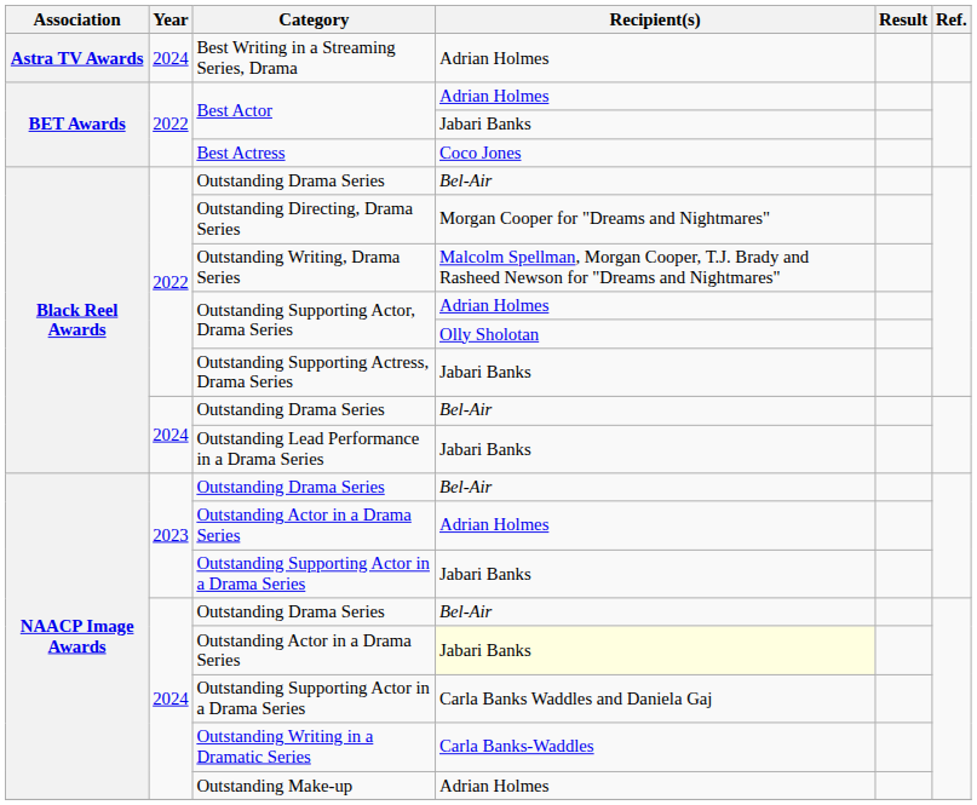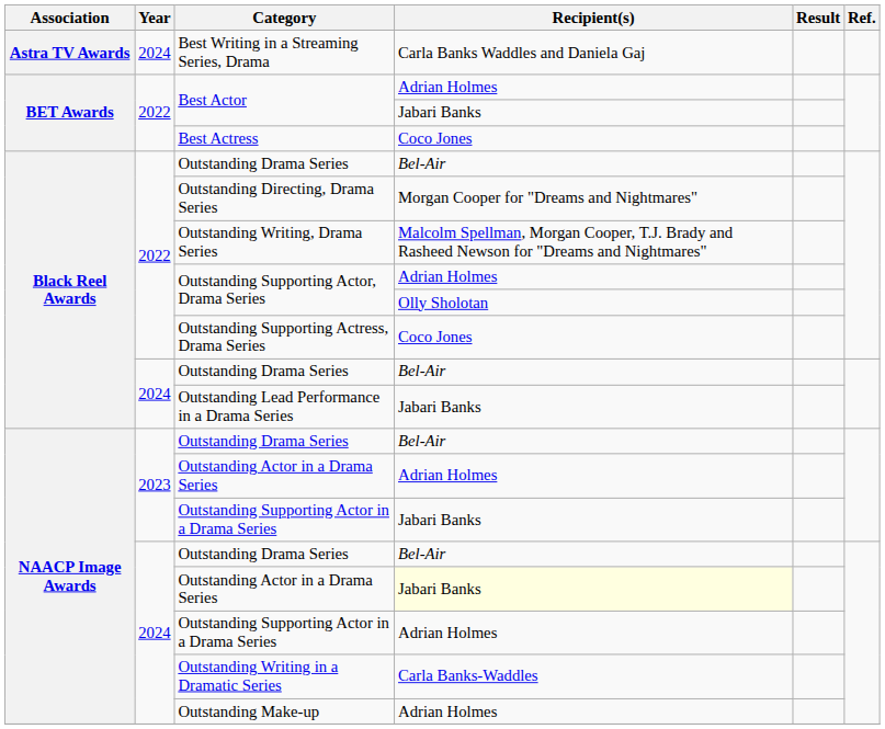Best Writing in a Streaming Series, Drama | Recipient(s): Adrian Holmes -> Carla Banks Waddles and Daniela Gaj
Outstanding Supporting Actress, Drama Series | Recipient(s): Jabari Banks -> Coco Jones
2024 / Outstanding Supporting Actor in a Drama Series | Recipient(s): Carla Banks Waddles and Daniela Gaj -> Adrian Holmes
